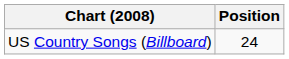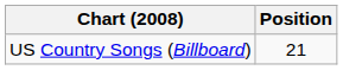US Country Songs (Billboard) | Position: 24 -> 21
